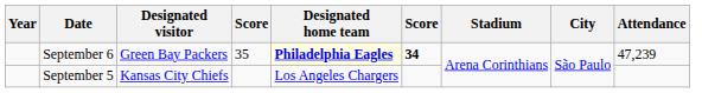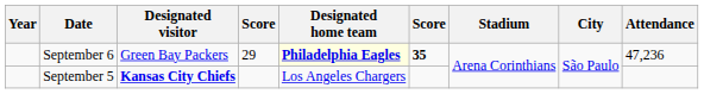September 6 | column 4: 35 -> 29
September 6 | column 6: 34 -> 35
September 6 | Attendance: 47,239 -> 47,236
September 5 | Designated visitor: normal -> bold
